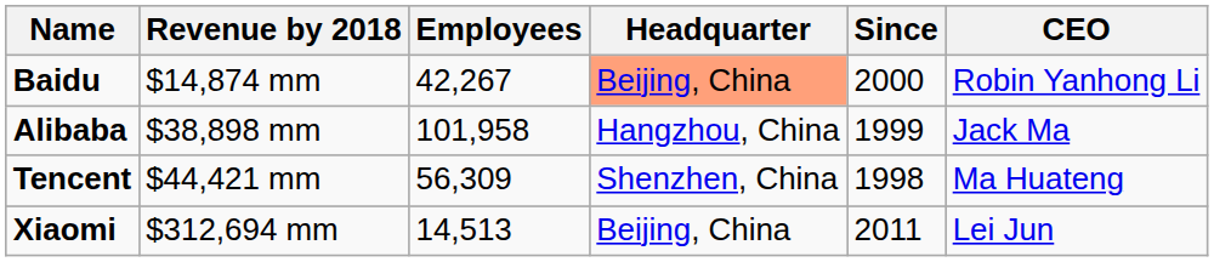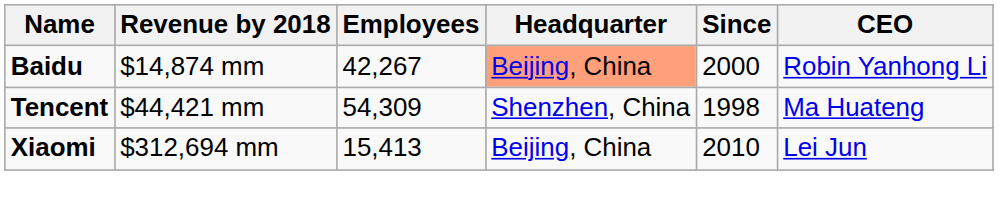- row: Alibaba | $38,898 mm | 101,958 | Hangzhou, China | 1999 | Jack Ma
Tencent | Employees: 56,309 -> 54,309
Xiaomi | Employees: 14,513 -> 15,413
Xiaomi | Since: 2011 -> 2010
